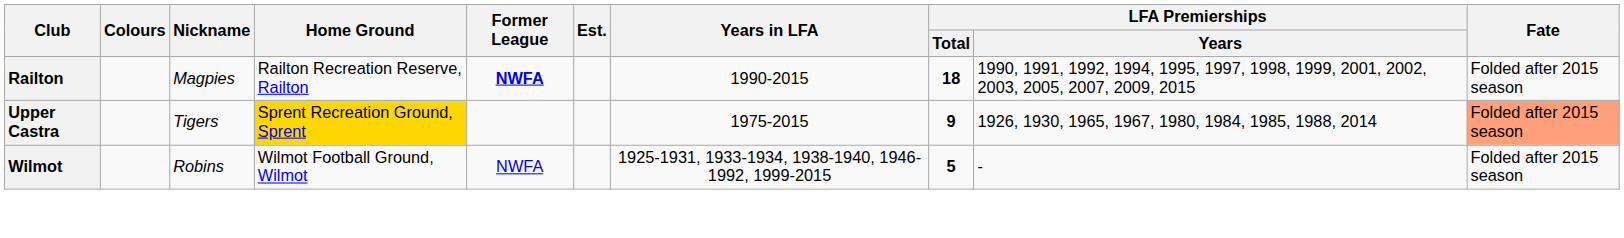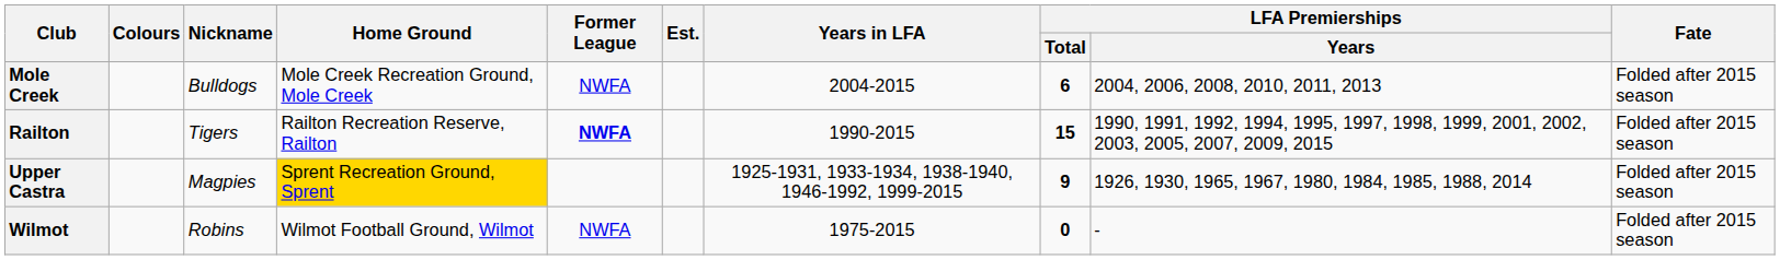+ row: Mole Creek | Bulldogs | Mole Creek Recreation Ground, Mole Creek | NWFA | 2004-2015 | 6 | 2004, 2006, 2008, 2010, 2011, 2013 | Folded after 2015 season
Railton | Nickname: Magpies -> Tigers
Railton | LFA Premierships / Total: 18 -> 15
Upper Castra | Nickname: Tigers -> Magpies
Upper Castra | Years in LFA: 1975-2015 -> 1925-1931, 1933-1934, 1938-1940, 1946-1992, 1999-2015
Upper Castra | Fate: lightsalmon background -> no background
Wilmot | Years in LFA: 1925-1931, 1933-1934, 1938-1940, 1946-1992, 1999-2015 -> 1975-2015
Wilmot | LFA Premierships / Total: 5 -> 0
